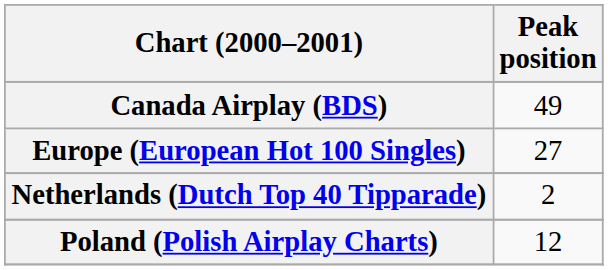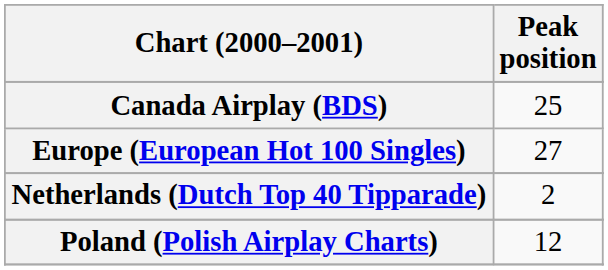Canada Airplay (BDS) | Peak position: 49 -> 25
